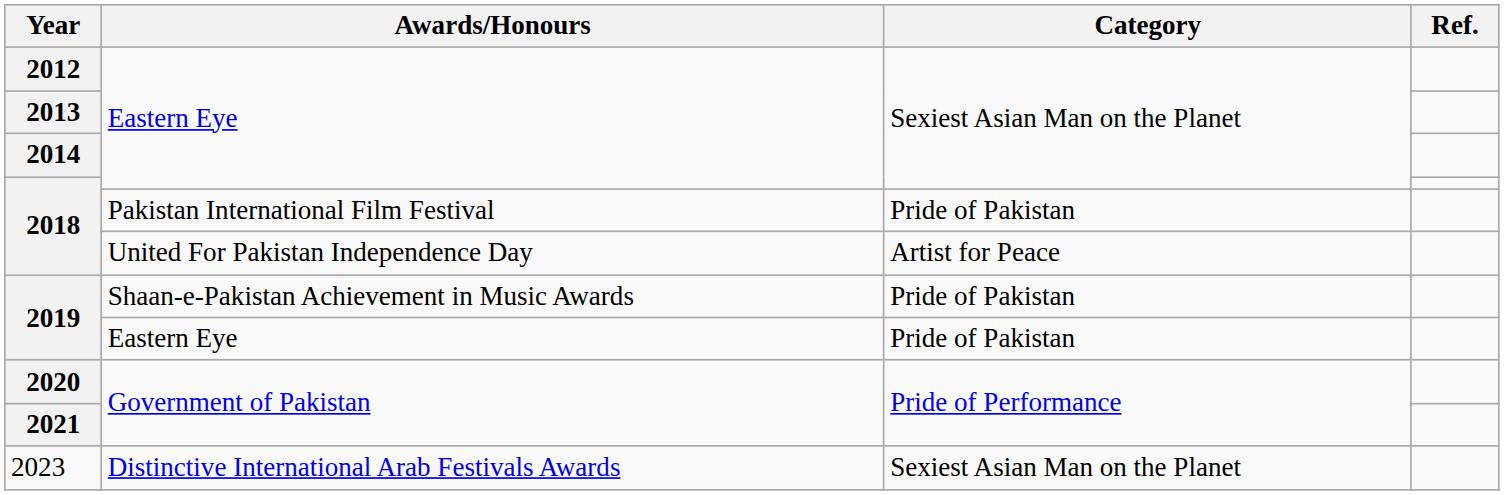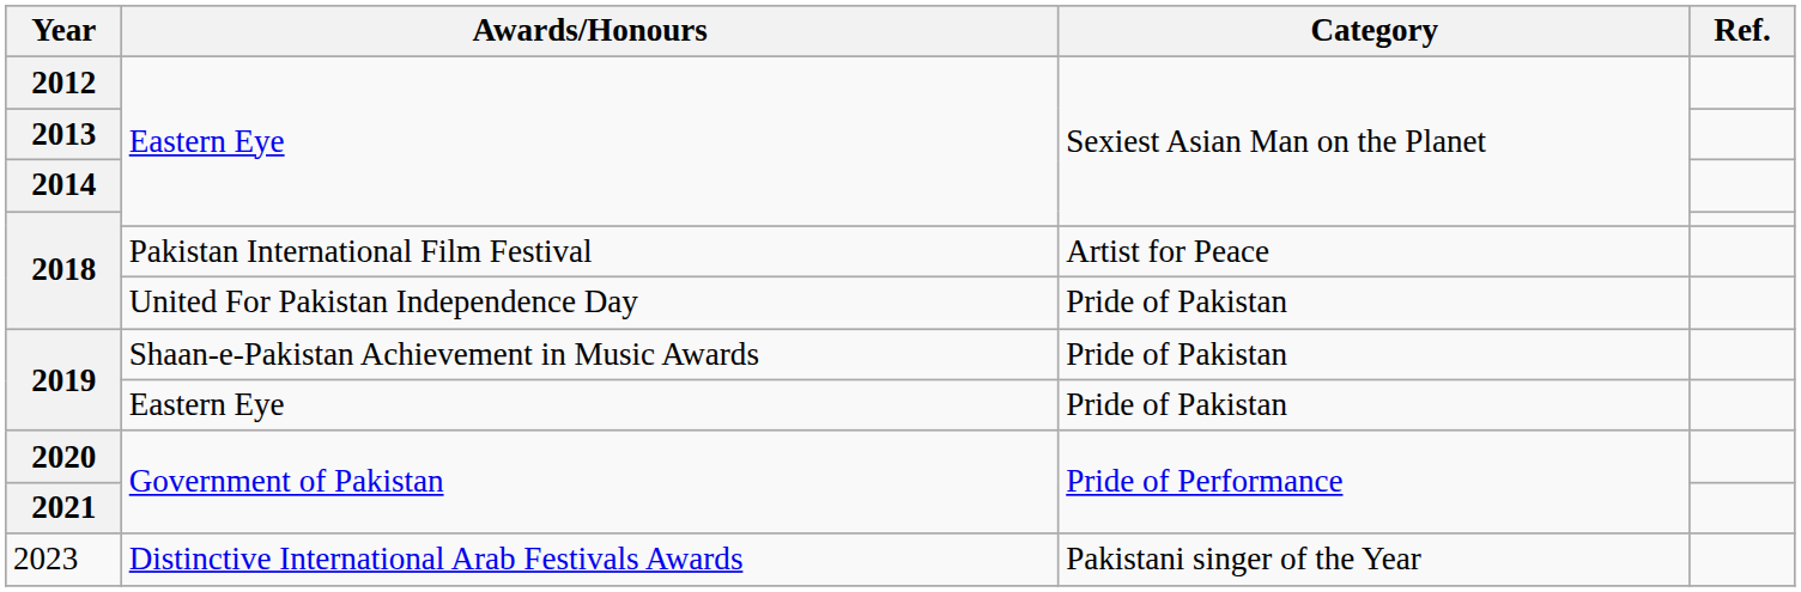2018 / Pakistan International Film Festival | Category: Pride of Pakistan -> Artist for Peace
2018 / United For Pakistan Independence Day | Category: Artist for Peace -> Pride of Pakistan
2023 | Category: Sexiest Asian Man on the Planet -> Pakistani singer of the Year
